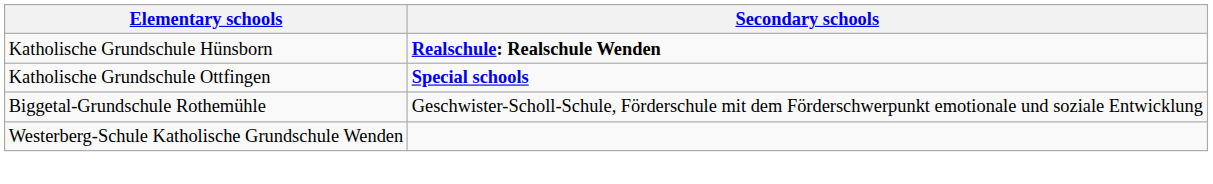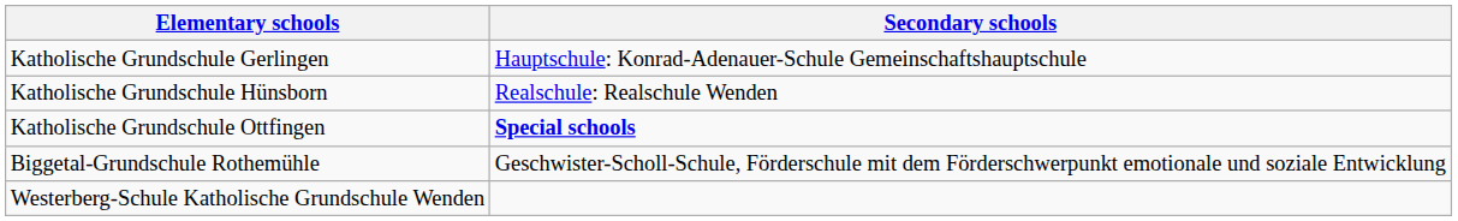+ row: Katholische Grundschule Gerlingen | Hauptschule: Konrad-Adenauer-Schule Gemeinschaftshauptschule
Katholische Grundschule Hünsborn | Secondary schools: bold -> normal
